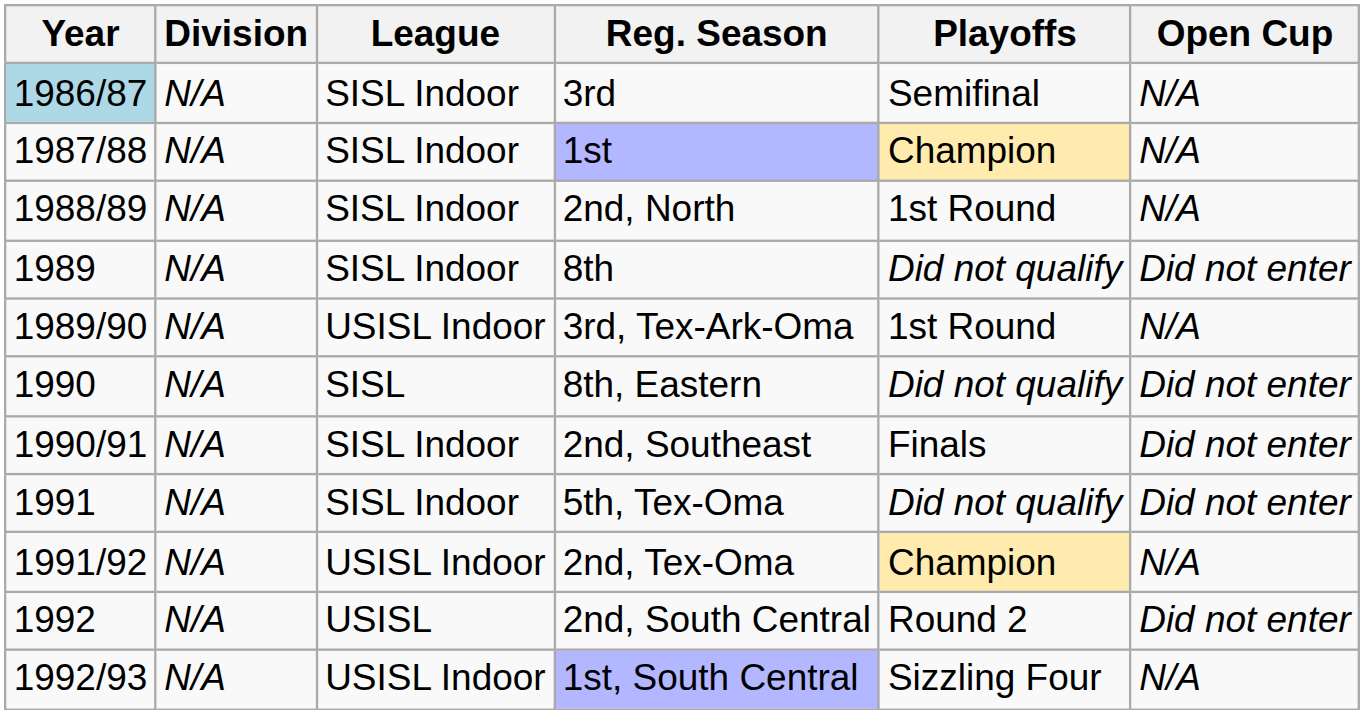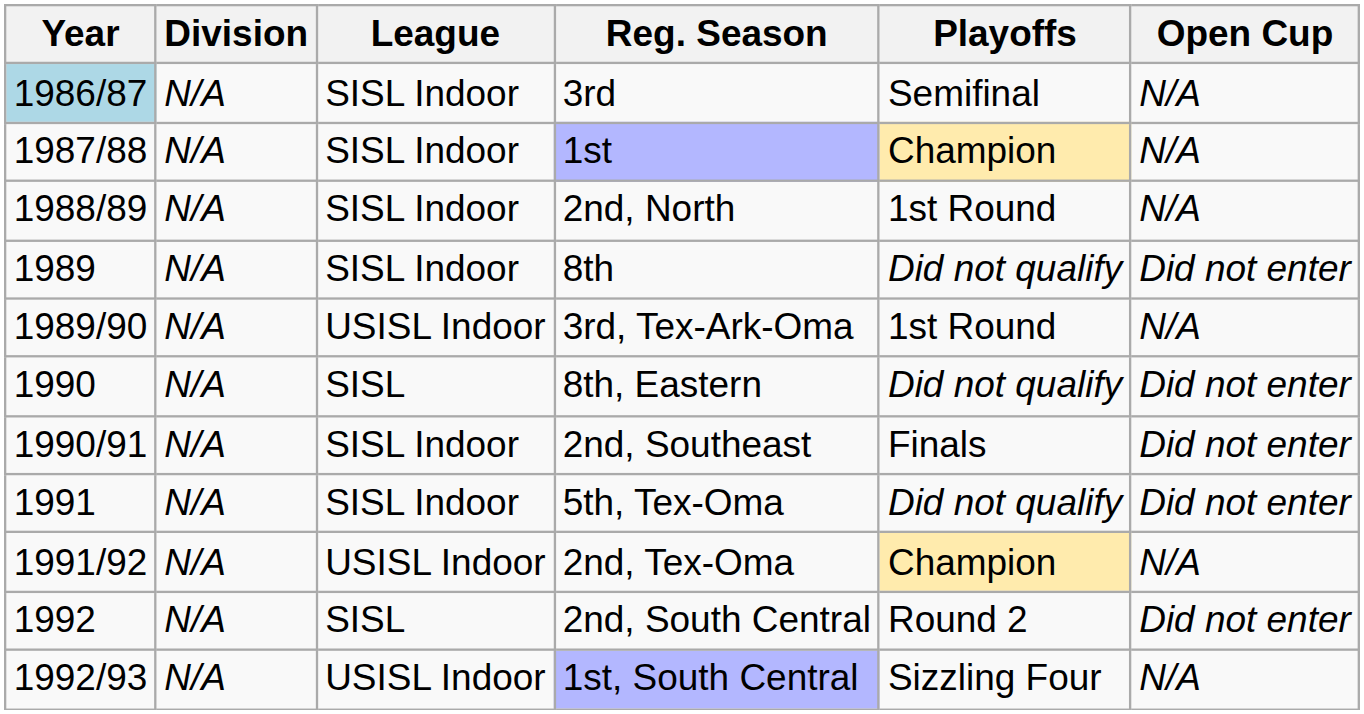2nd, South Central | League: USISL -> SISL
